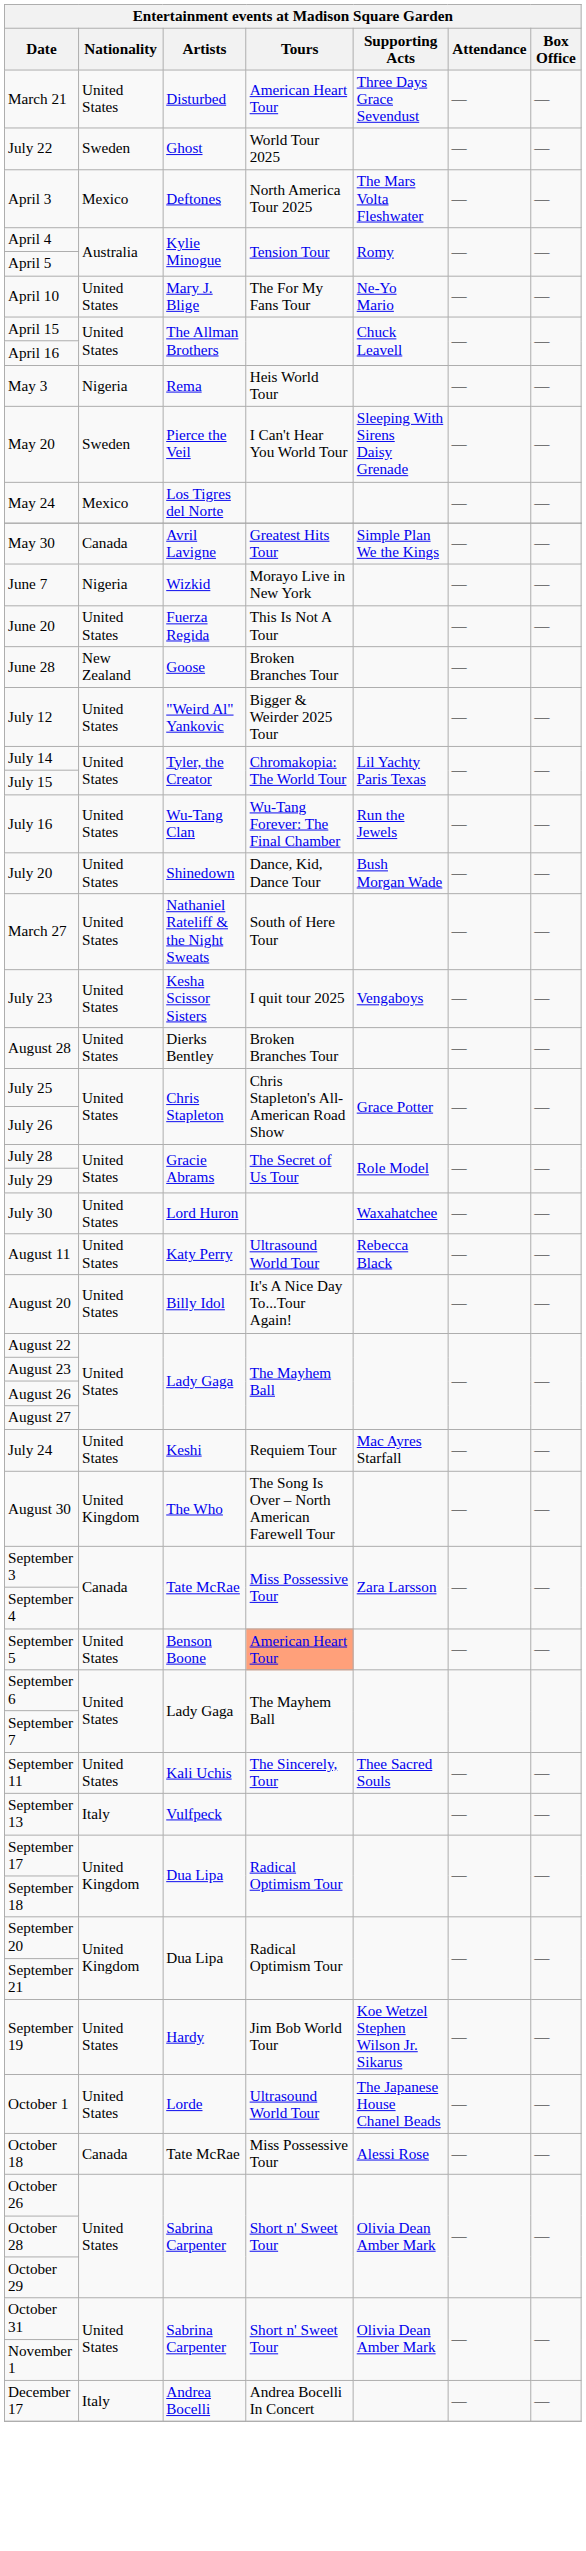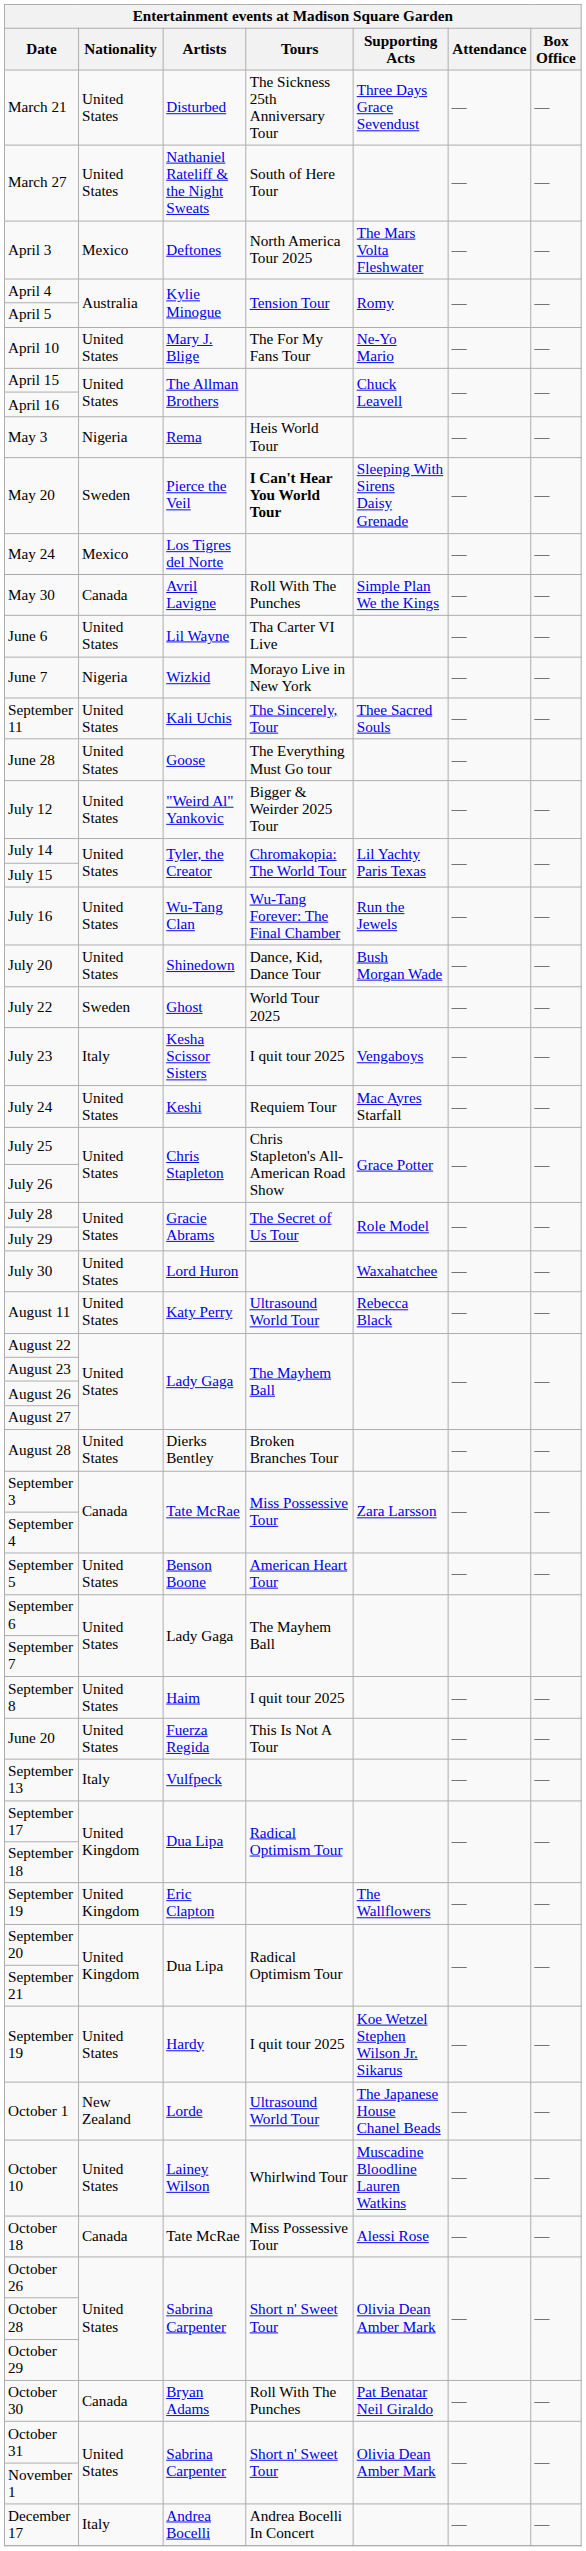March 21 | Tours: American Heart Tour -> The Sickness 25th Anniversary Tour
rows swapped: March 27 <-> July 22
May 20 | Tours: normal -> bold
May 30 | Tours: Greatest Hits Tour -> Roll With The Punches
+ row: June 6 | United States | Lil Wayne | Tha Carter VI Live | — | —
rows swapped: June 20 <-> September 11
June 28 | Nationality: New Zealand -> United States
June 28 | Tours: Broken Branches Tour -> The Everything Must Go tour
July 23 | Nationality: United States -> Italy
rows swapped: July 24 <-> August 28
- row: August 20 | United States | Billy Idol | It's A Nice Day To...Tour Again! | — | —
- row: August 30 | United Kingdom | The Who | The Song Is Over – North American Farewell Tour | — | —
September 5 | Tours: lightsalmon background -> no background
+ row: September 8 | United States | Haim | I quit tour 2025 | — | —
+ row: September 19 | United Kingdom | Eric Clapton | The Wallflowers | — | —
September 19 / Hardy | Tours: Jim Bob World Tour -> I quit tour 2025
October 1 | Nationality: United States -> New Zealand
+ row: October 10 | United States | Lainey Wilson | Whirlwind Tour | Muscadine Bloodline Lauren Watkins | — | —
+ row: October 30 | Canada | Bryan Adams | Roll With The Punches | Pat Benatar Neil Giraldo | — | —
